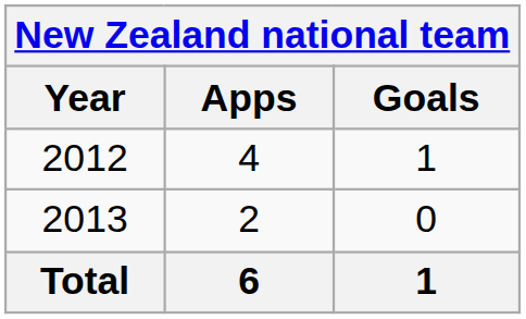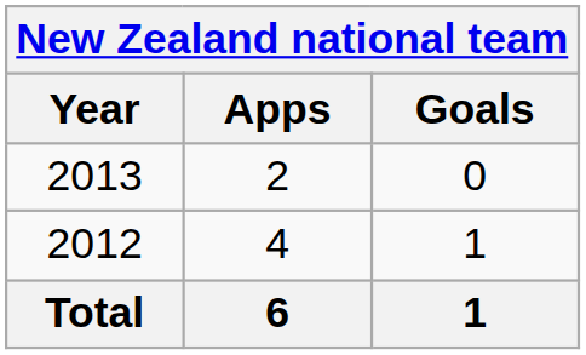rows swapped: 2012 <-> 2013
